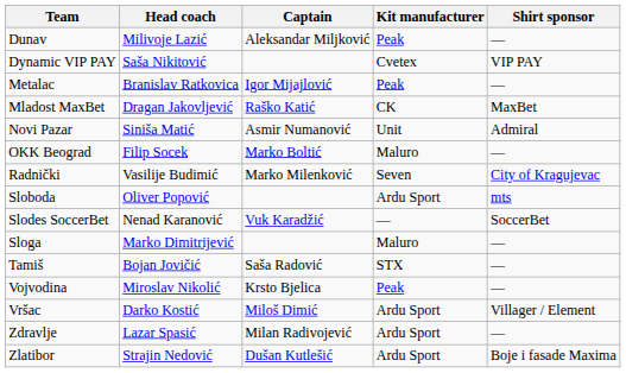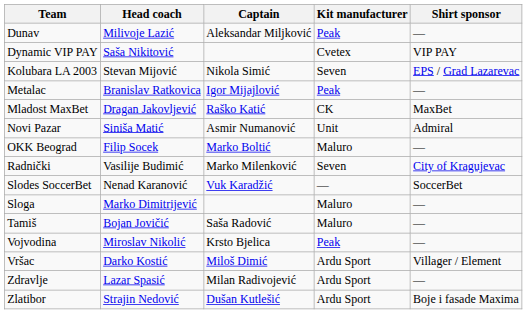+ row: Kolubara LA 2003 | Stevan Mijović | Nikola Simić | Seven | EPS / Grad Lazarevac
- row: Sloboda | Oliver Popović | Ardu Sport | mts
Tamiš | Kit manufacturer: STX -> Maluro
